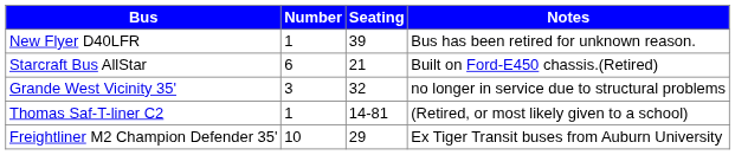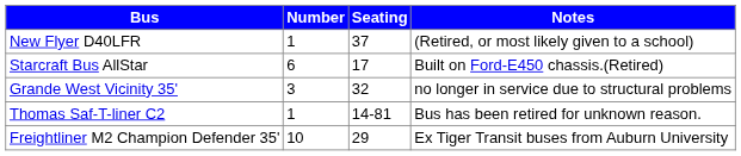New Flyer D40LFR | Seating: 39 -> 37
New Flyer D40LFR | Notes: Bus has been retired for unknown reason. -> (Retired, or most likely given to a school)
Starcraft Bus AllStar | Seating: 21 -> 17
Thomas Saf-T-liner C2 | Notes: (Retired, or most likely given to a school) -> Bus has been retired for unknown reason.
